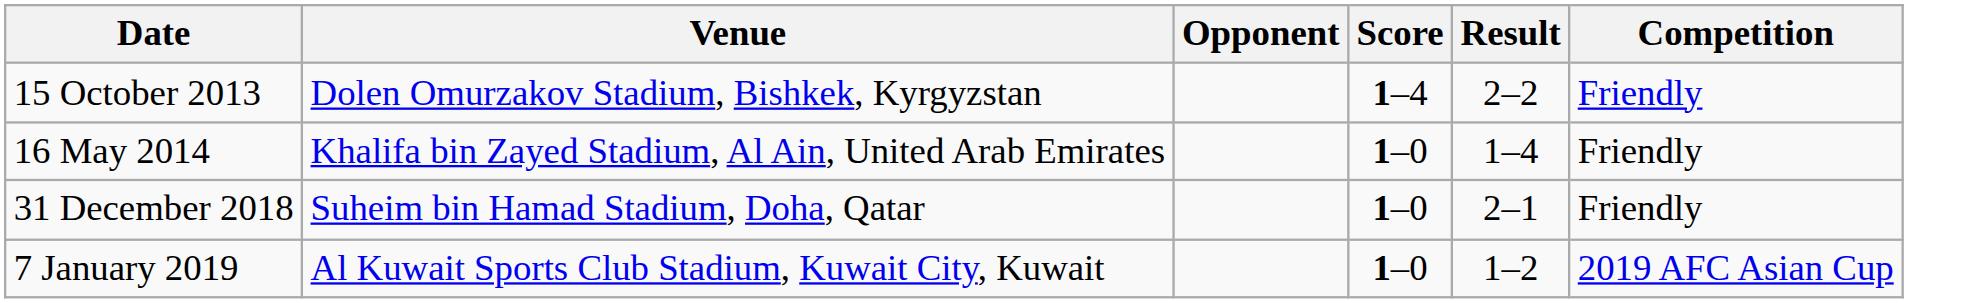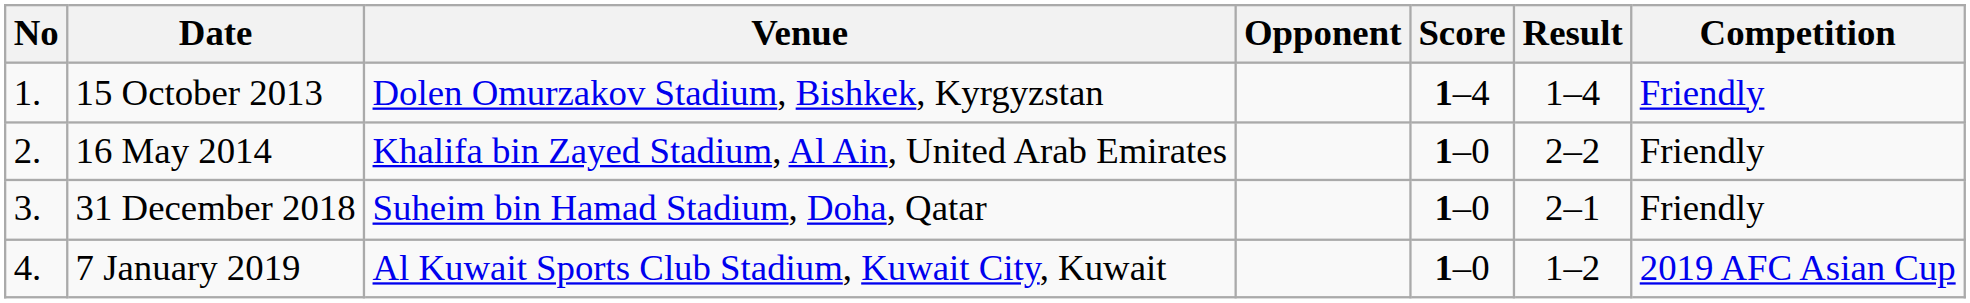+ column: No | 1. | 2. | 3. | 4.
15 October 2013 | Result: 2–2 -> 1–4
16 May 2014 | Result: 1–4 -> 2–2
